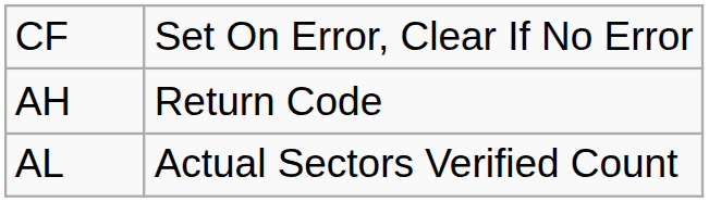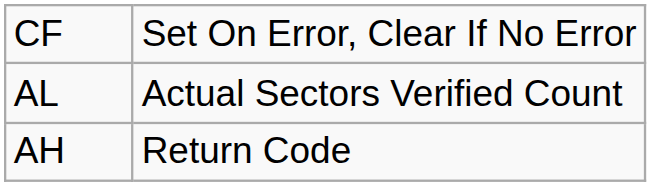rows swapped: AH <-> AL
